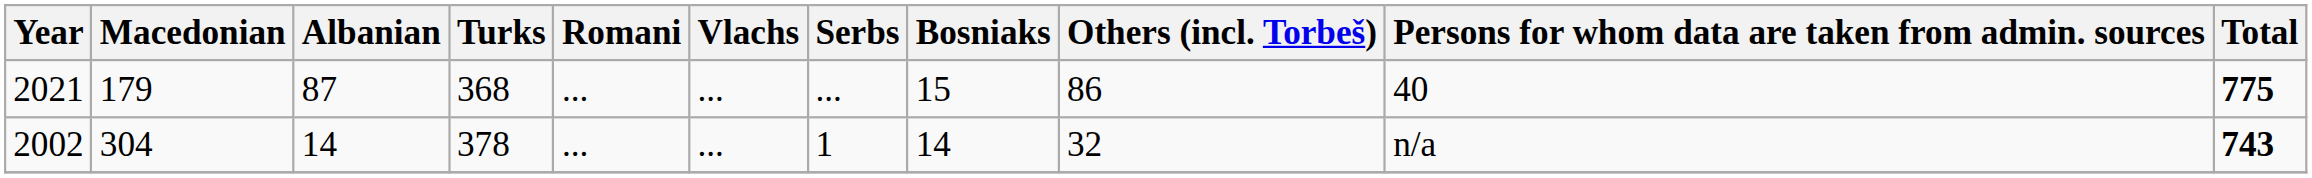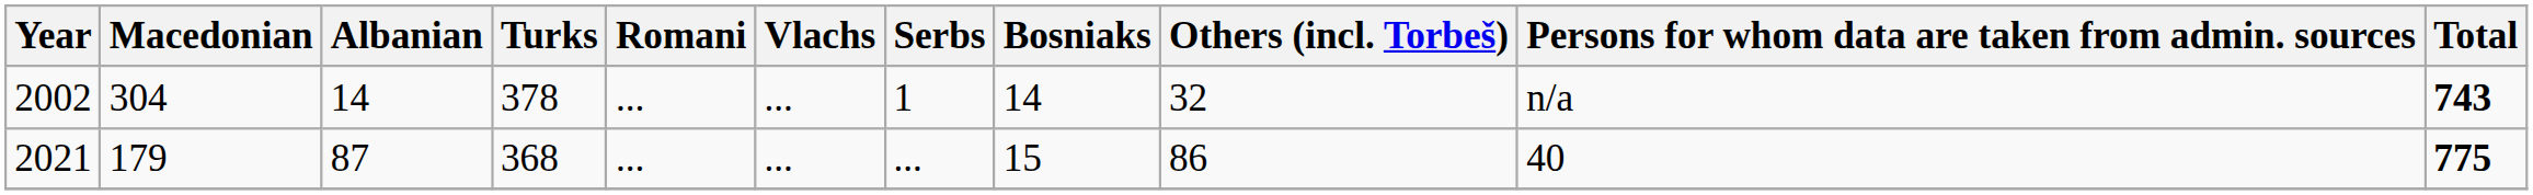rows swapped: 2002 <-> 2021
